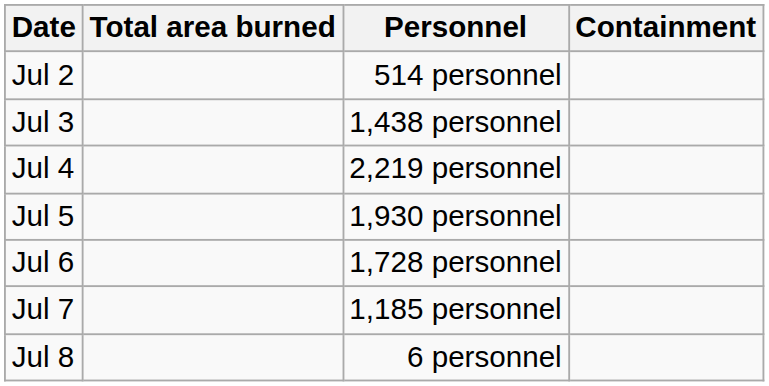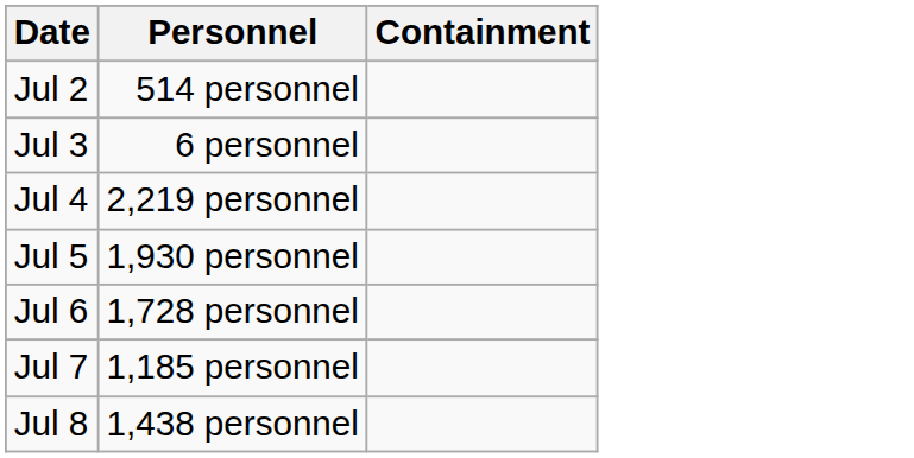- column: Total area burned
Jul 3 | Personnel: 1,438 personnel -> 6 personnel
Jul 8 | Personnel: 6 personnel -> 1,438 personnel
